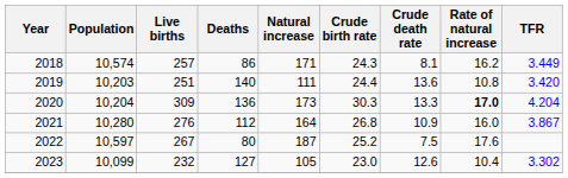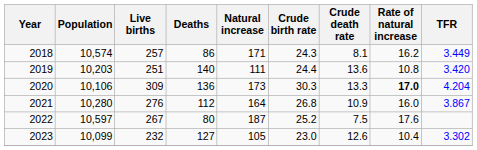2020 | Population: 10,204 -> 10,106
